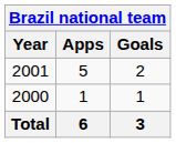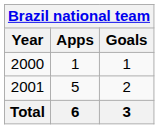rows swapped: 2000 <-> 2001
